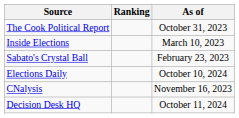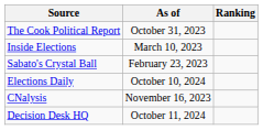columns swapped: Ranking <-> As of
